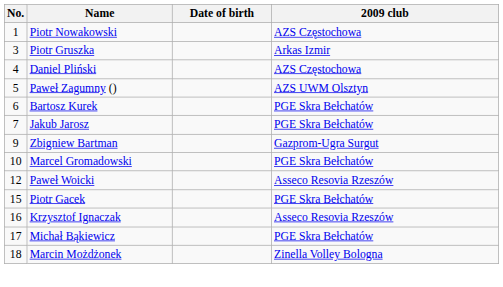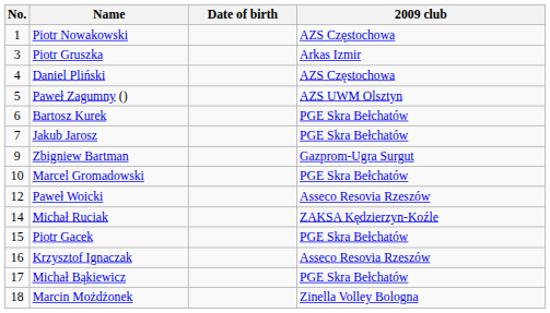+ row: 14 | Michał Ruciak | ZAKSA Kędzierzyn-Koźle
